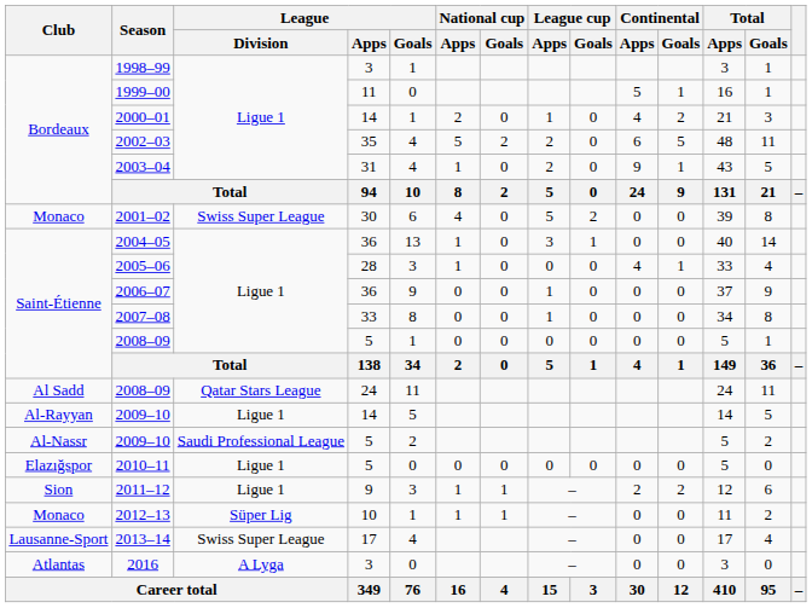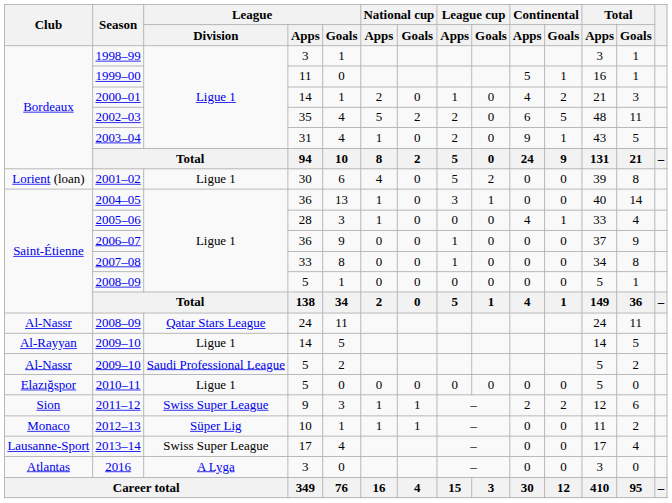2001–02 | Club: Monaco -> Lorient (loan)
2001–02 | League / Division: Swiss Super League -> Ligue 1
2008–09 / 24 | Club: Al Sadd -> Al-Nassr
2011–12 | League / Division: Ligue 1 -> Swiss Super League
